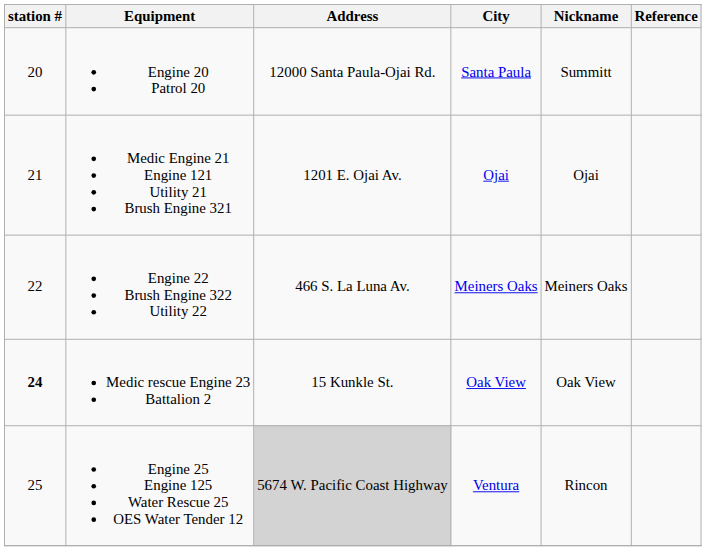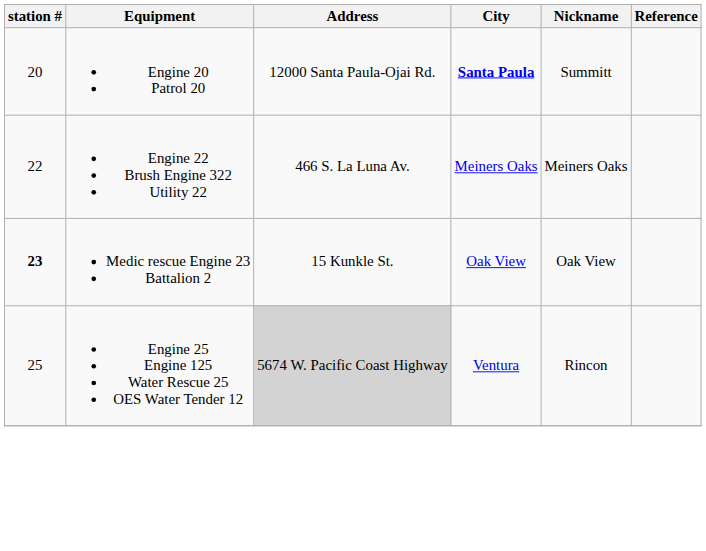Engine 20 Patrol 20 | City: normal -> bold
- row: 21 | Medic Engine 21 Engine 121 Utility 21 Brush Engine 321 | 1201 E. Ojai Av. | Ojai | Ojai
Medic rescue Engine 23 Battalion 2 | station #: 24 -> 23
